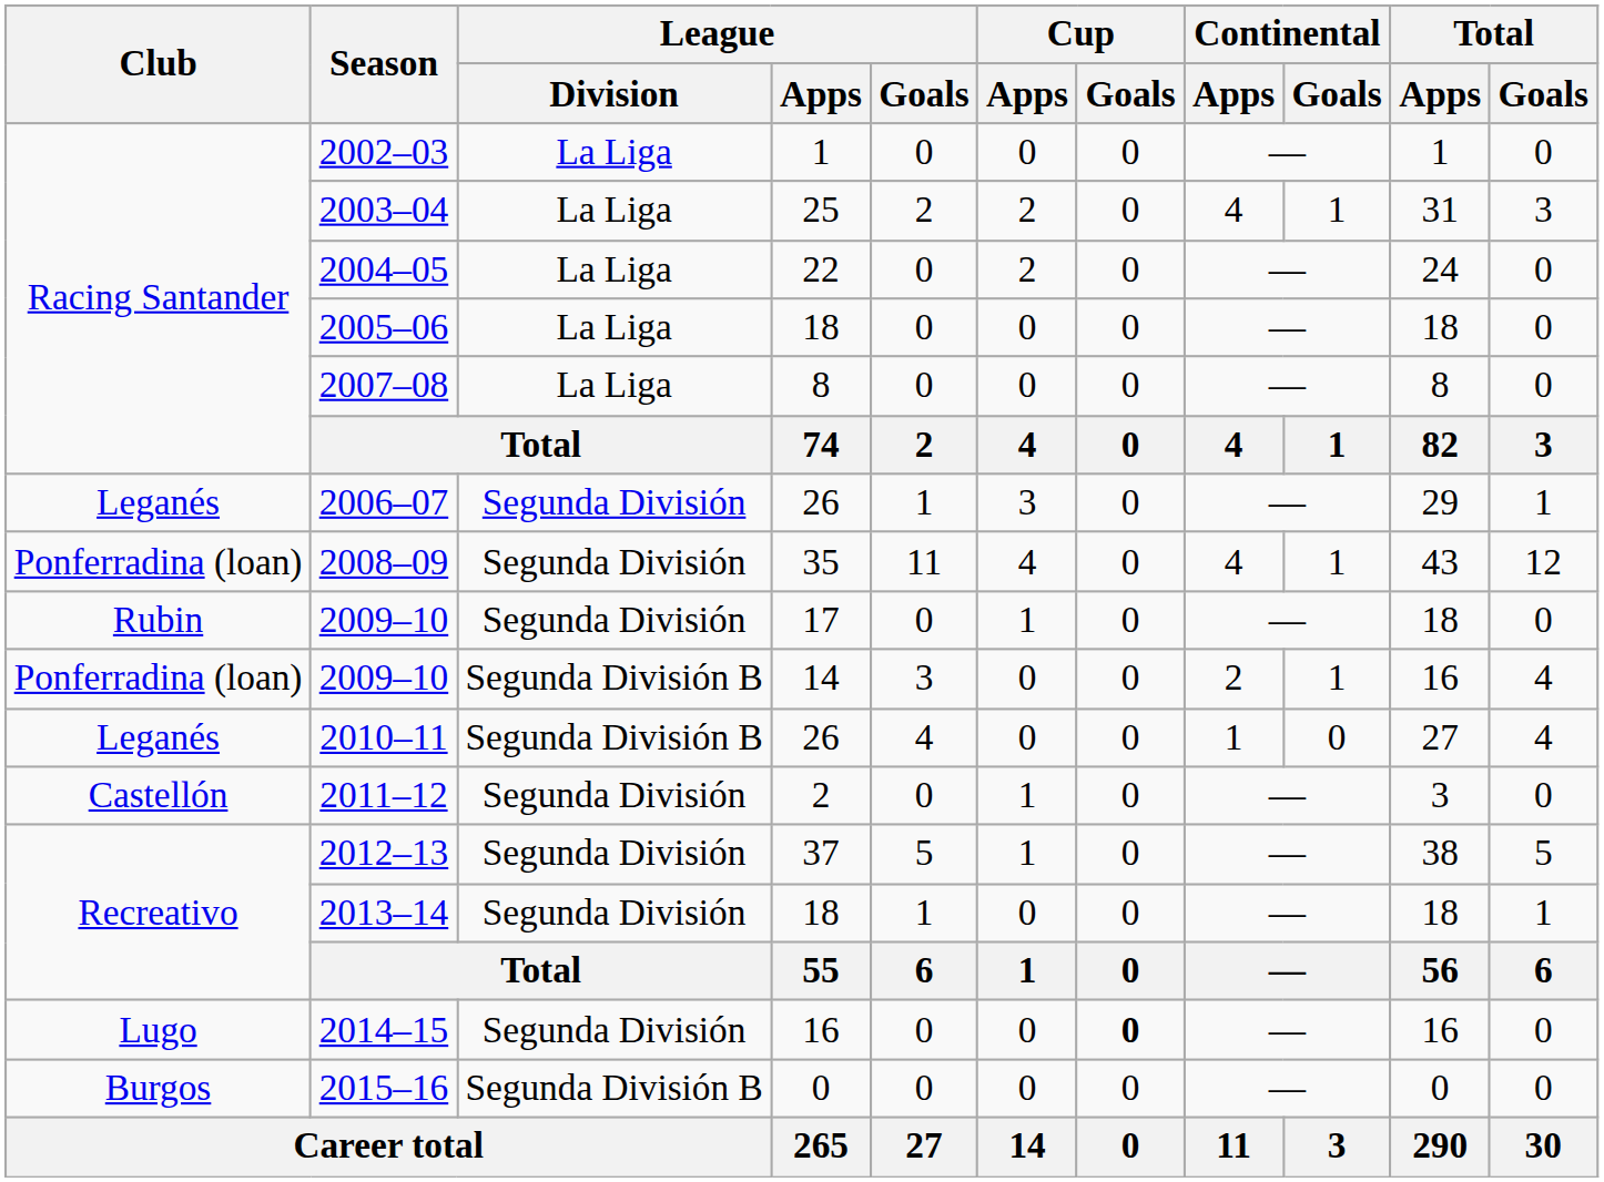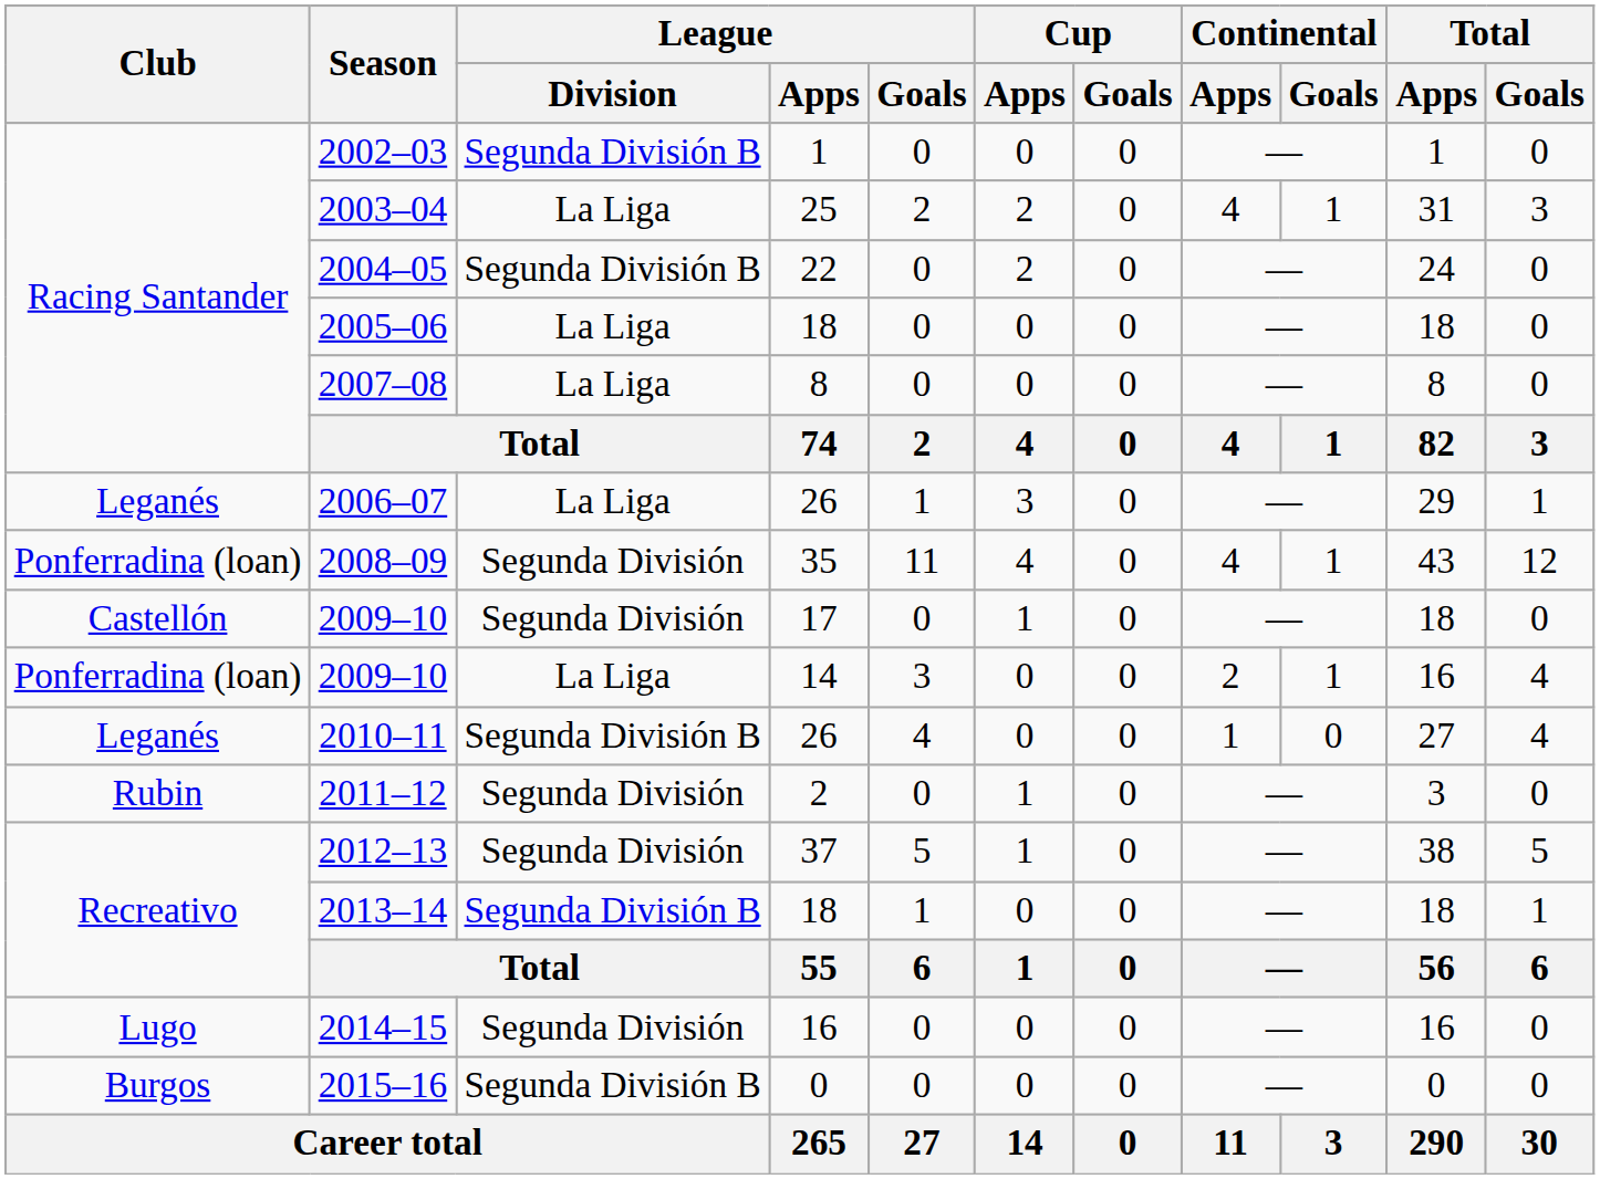2002–03 | League / Division: La Liga -> Segunda División B
2004–05 | League / Division: La Liga -> Segunda División B
2006–07 | League / Division: Segunda División -> La Liga
2009–10 / 17 | Club: Rubin -> Castellón
2009–10 / 14 | League / Division: Segunda División B -> La Liga
2011–12 | Club: Castellón -> Rubin
2013–14 | League / Division: Segunda División -> Segunda División B
2014–15 | Cup / Goals: bold -> normal
